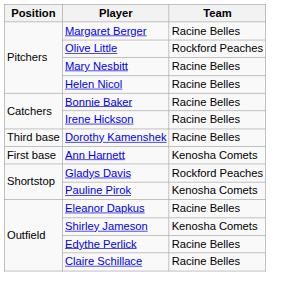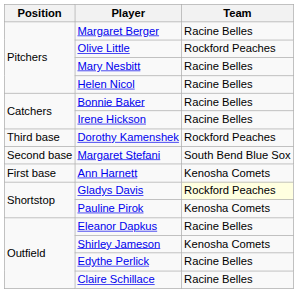Dorothy Kamenshek | Team: Racine Belles -> Rockford Peaches
+ row: Second base | Margaret Stefani | South Bend Blue Sox
Gladys Davis | Team: no background -> lightyellow background
